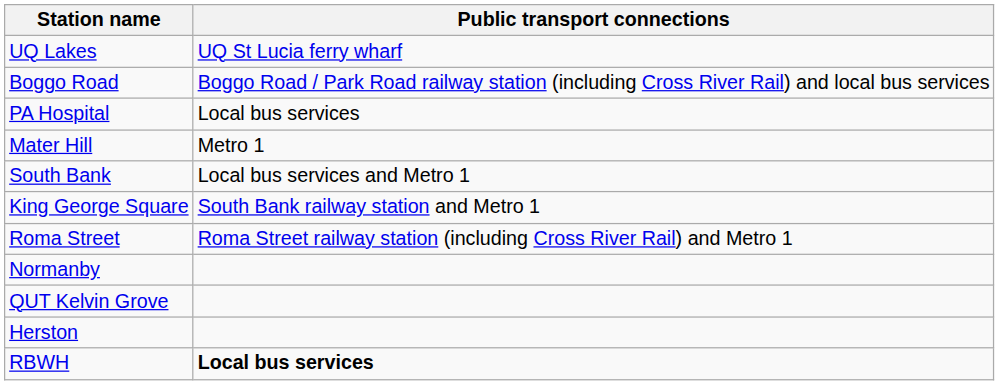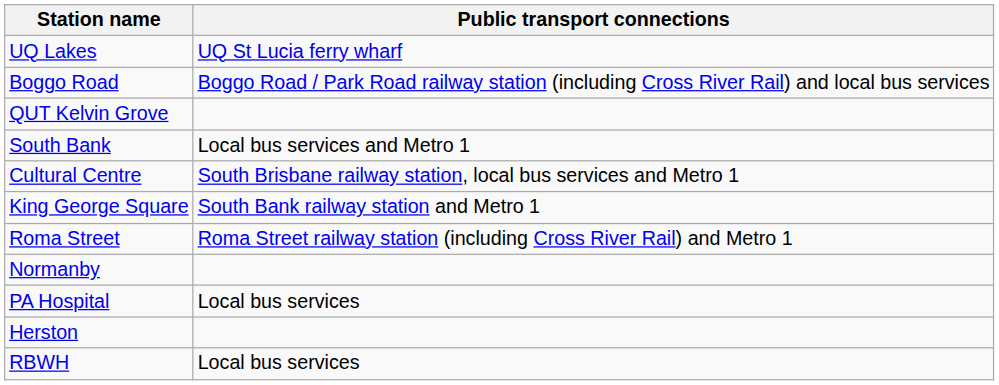rows swapped: PA Hospital <-> QUT Kelvin Grove
- row: Mater Hill | Metro 1
+ row: Cultural Centre | South Brisbane railway station, local bus services and Metro 1
RBWH | Public transport connections: bold -> normal
